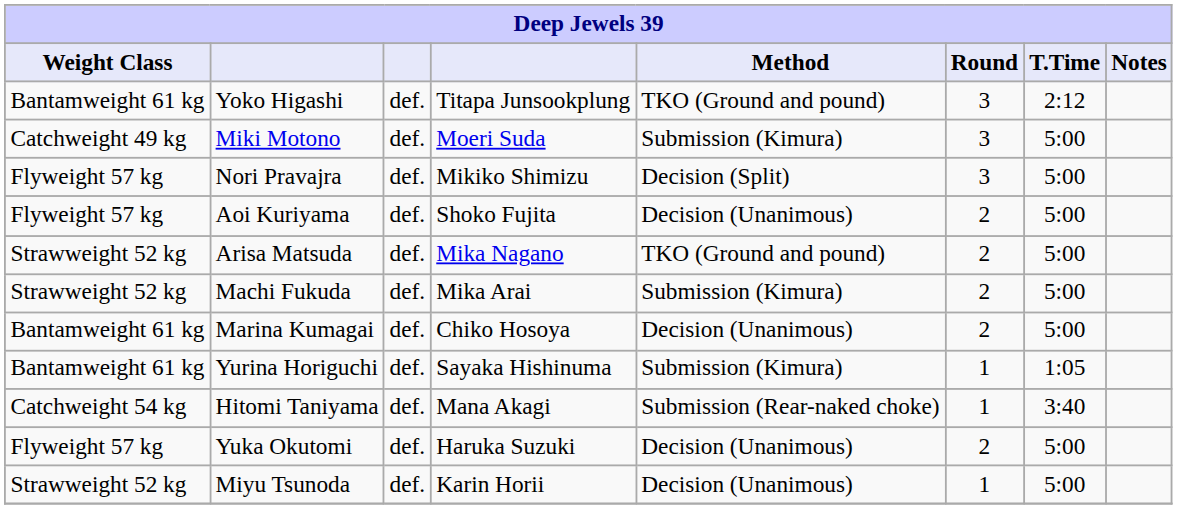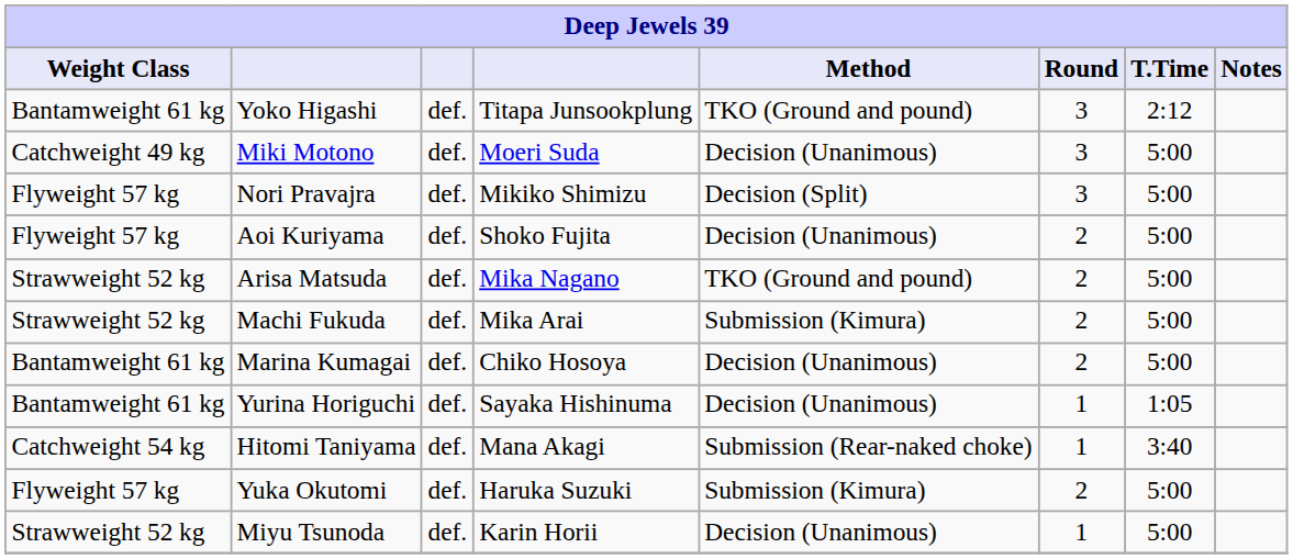Miki Motono | Method: Submission (Kimura) -> Decision (Unanimous)
Yurina Horiguchi | Method: Submission (Kimura) -> Decision (Unanimous)
Yuka Okutomi | Method: Decision (Unanimous) -> Submission (Kimura)
